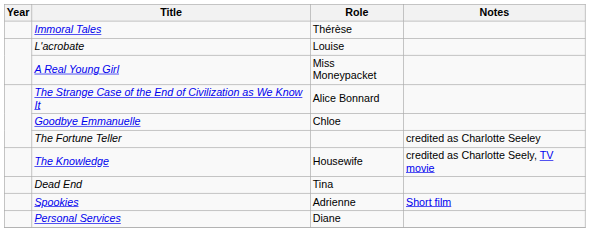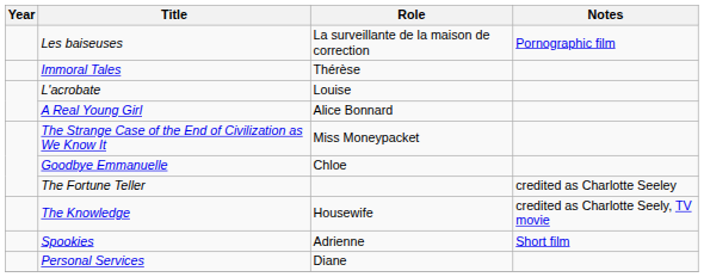+ row: Les baiseuses | La surveillante de la maison de correction | Pornographic film
A Real Young Girl | Role: Miss Moneypacket -> Alice Bonnard
The Strange Case of the End of Civilization as We Know It | Role: Alice Bonnard -> Miss Moneypacket
- row: Dead End | Tina
